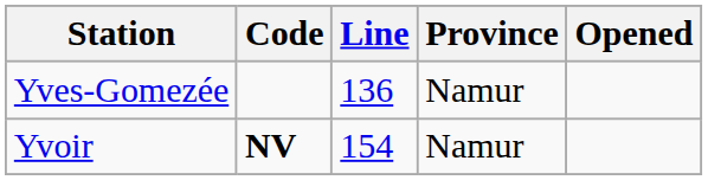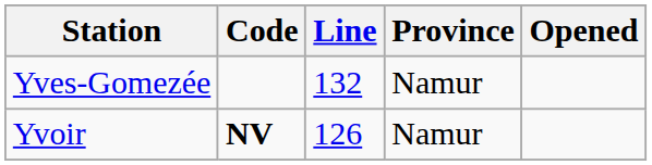Yves-Gomezée | Line: 136 -> 132
Yvoir | Line: 154 -> 126
